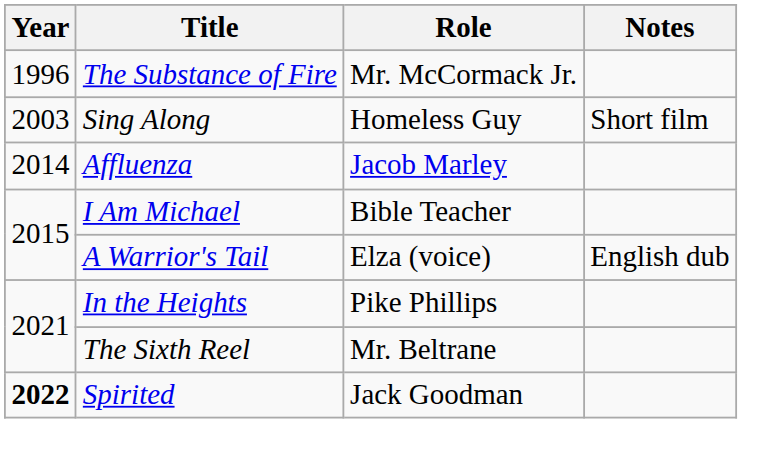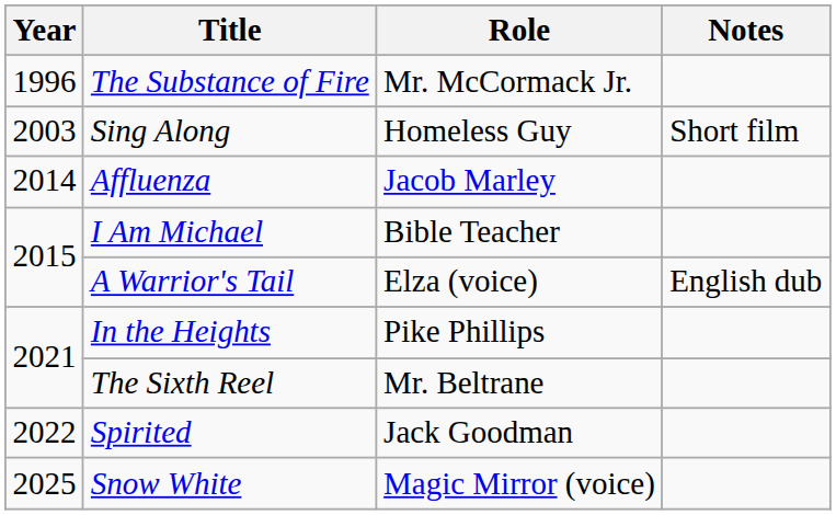Spirited | Year: bold -> normal
+ row: 2025 | Snow White | Magic Mirror (voice)
